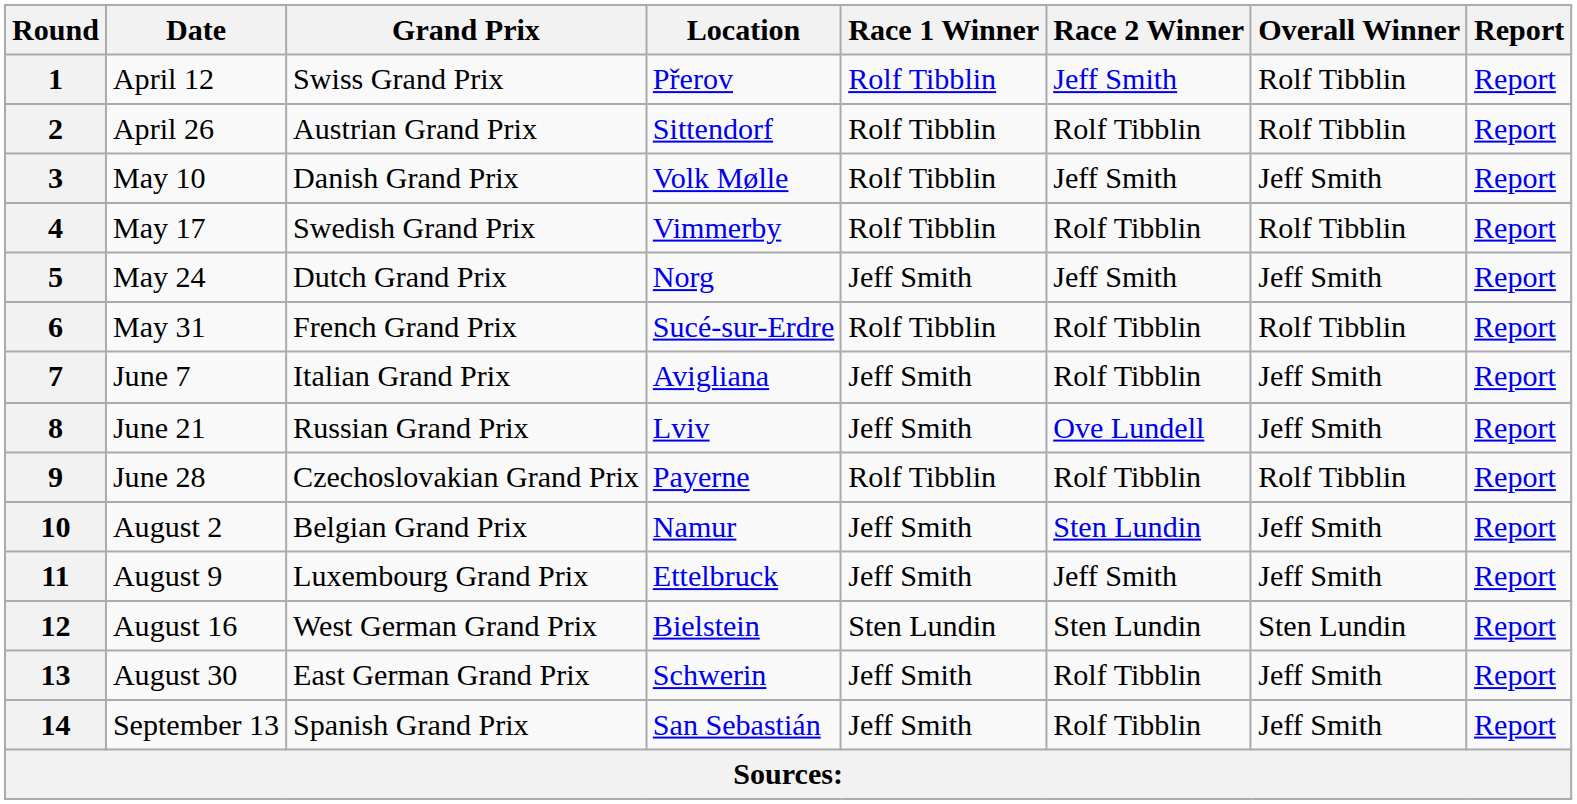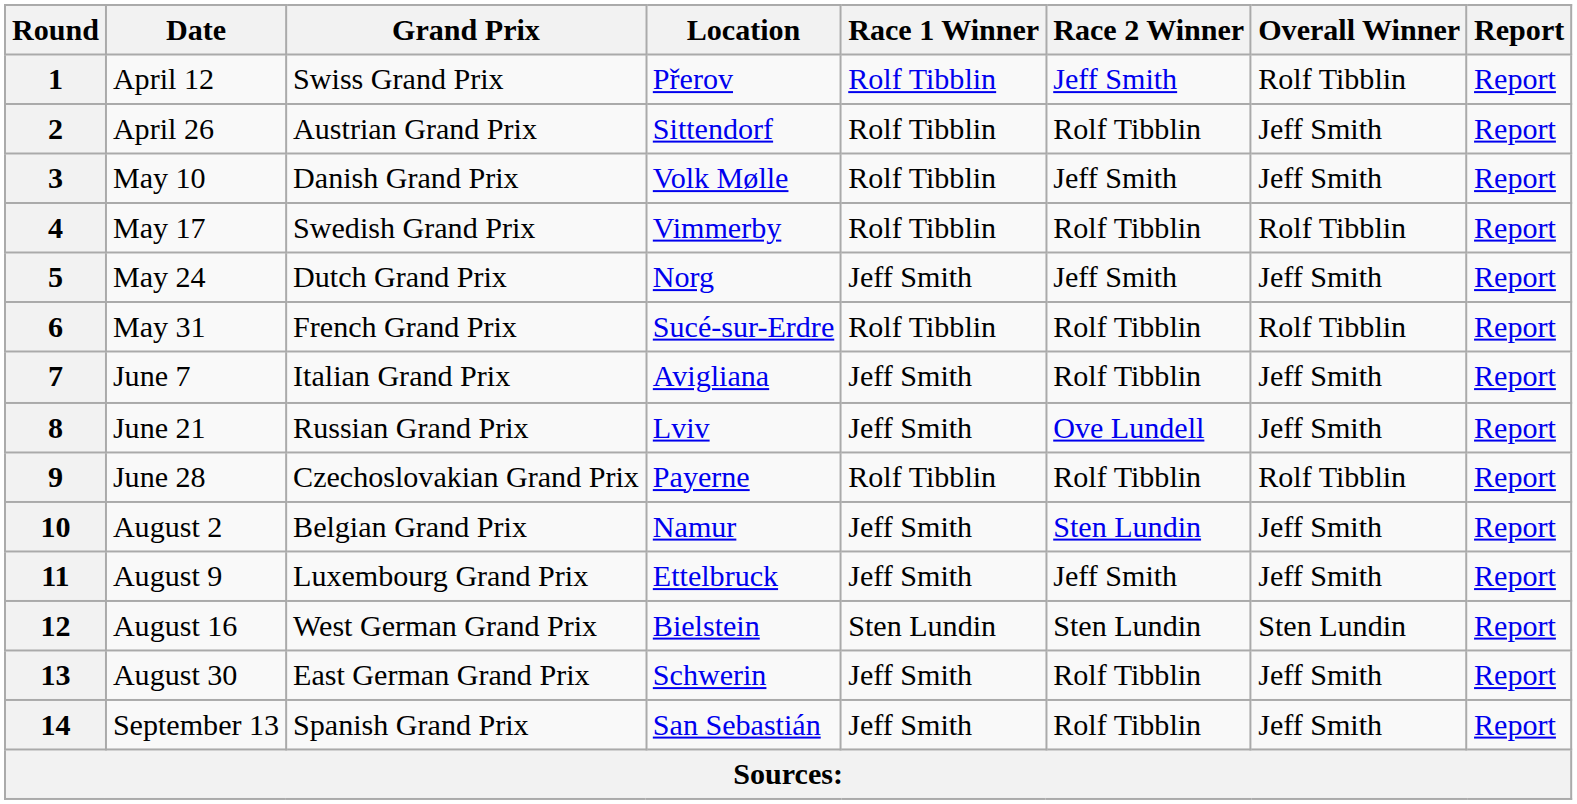2 | Overall Winner: Rolf Tibblin -> Jeff Smith
